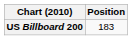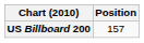US Billboard 200 | Position: 183 -> 157
